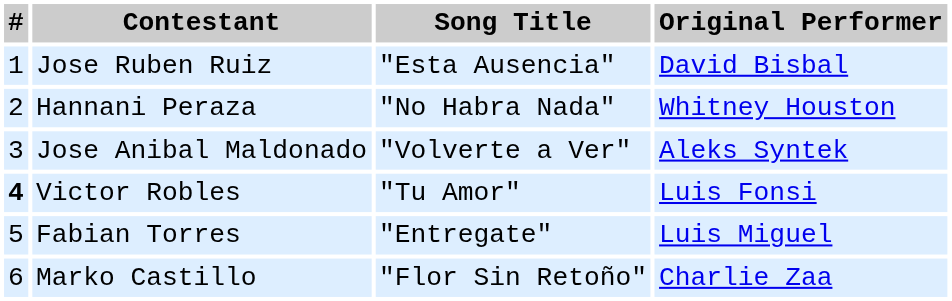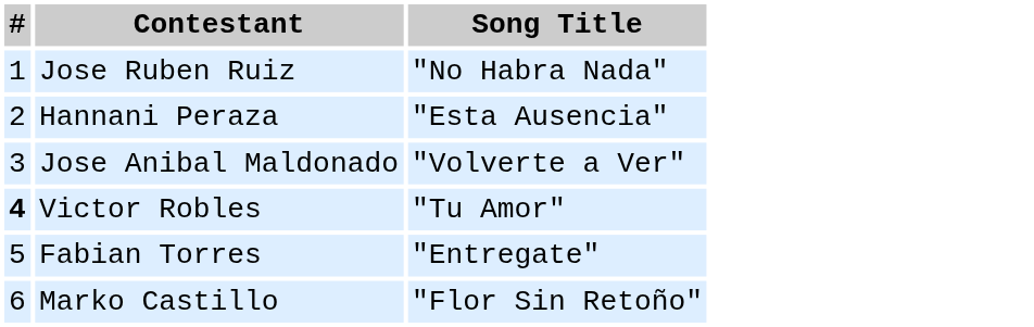- column: Original Performer | David Bisbal | Whitney Houston | Aleks Syntek | Luis Fonsi | Luis Miguel | Charlie Zaa
Jose Ruben Ruiz | Song Title: "Esta Ausencia" -> "No Habra Nada"
Hannani Peraza | Song Title: "No Habra Nada" -> "Esta Ausencia"
